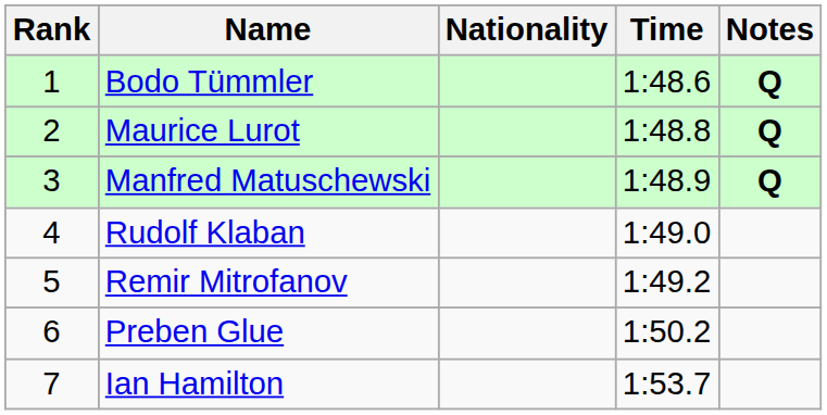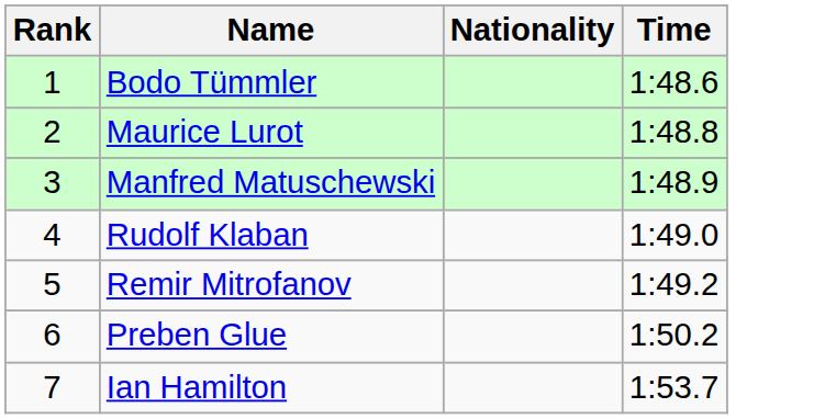- column: Notes | Q | Q | Q
